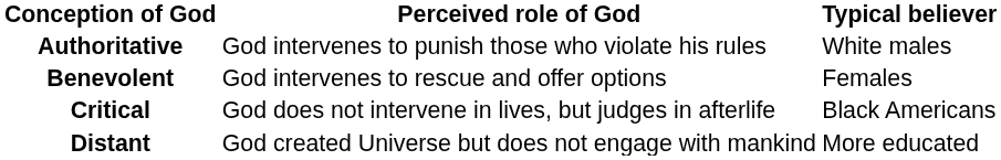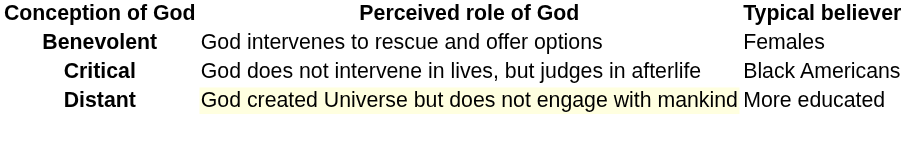- row: Authoritative | God intervenes to punish those who violate his rules | White males
Distant | Perceived role of God: no background -> lightyellow background
